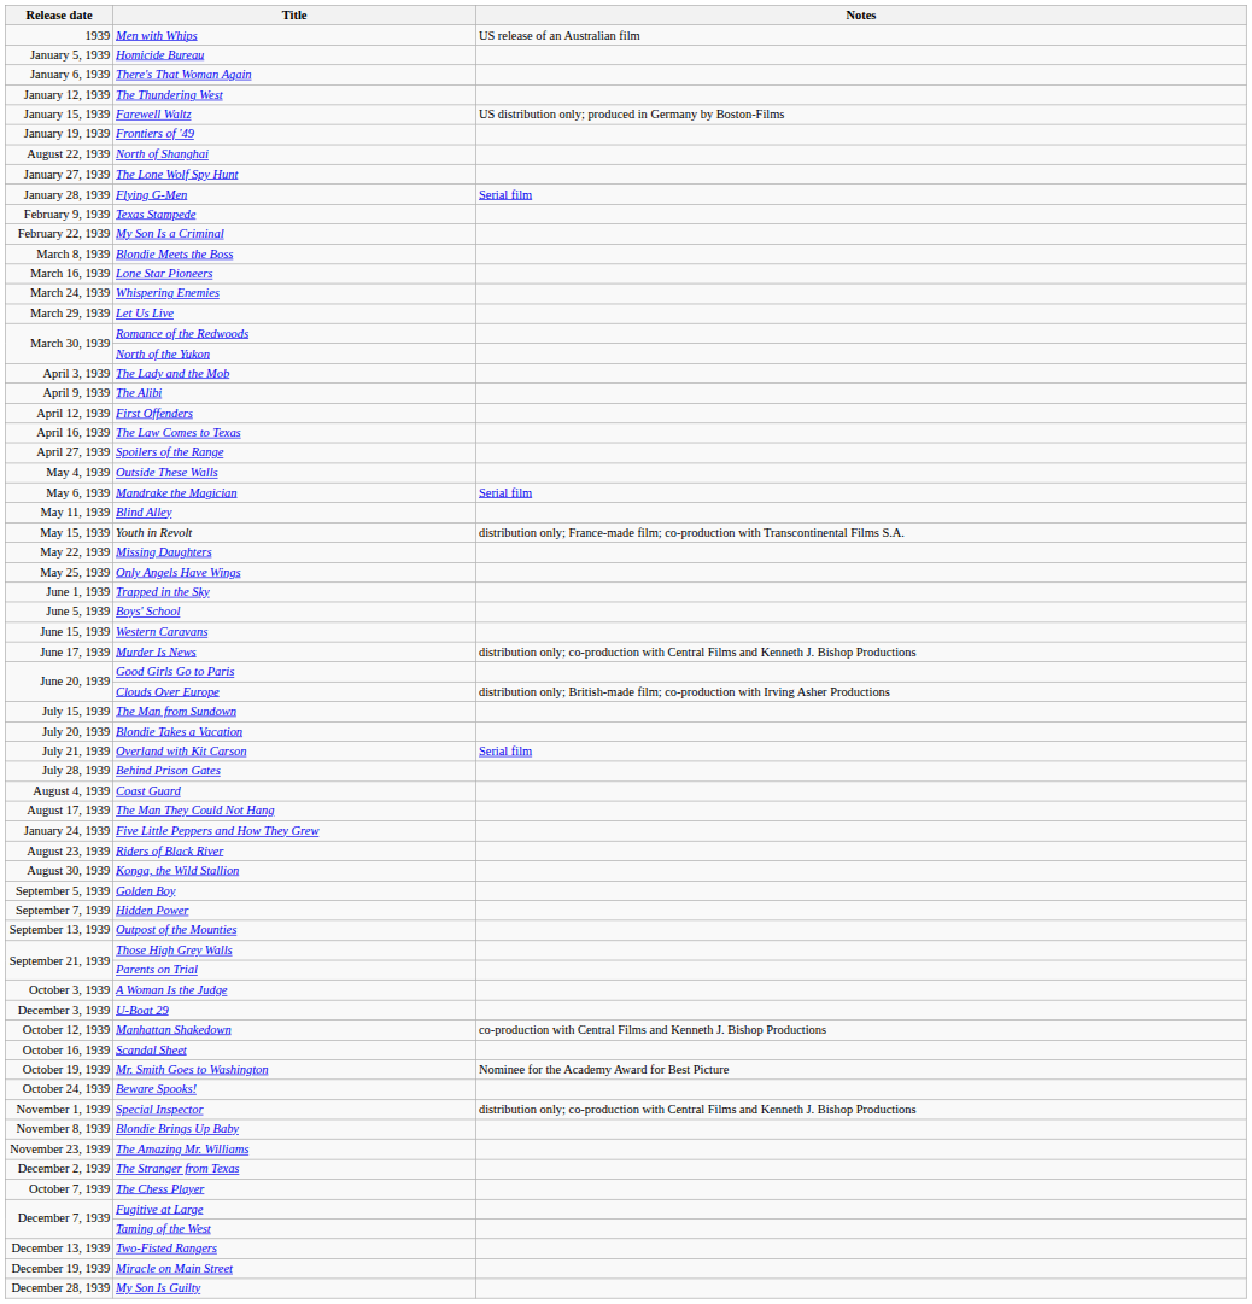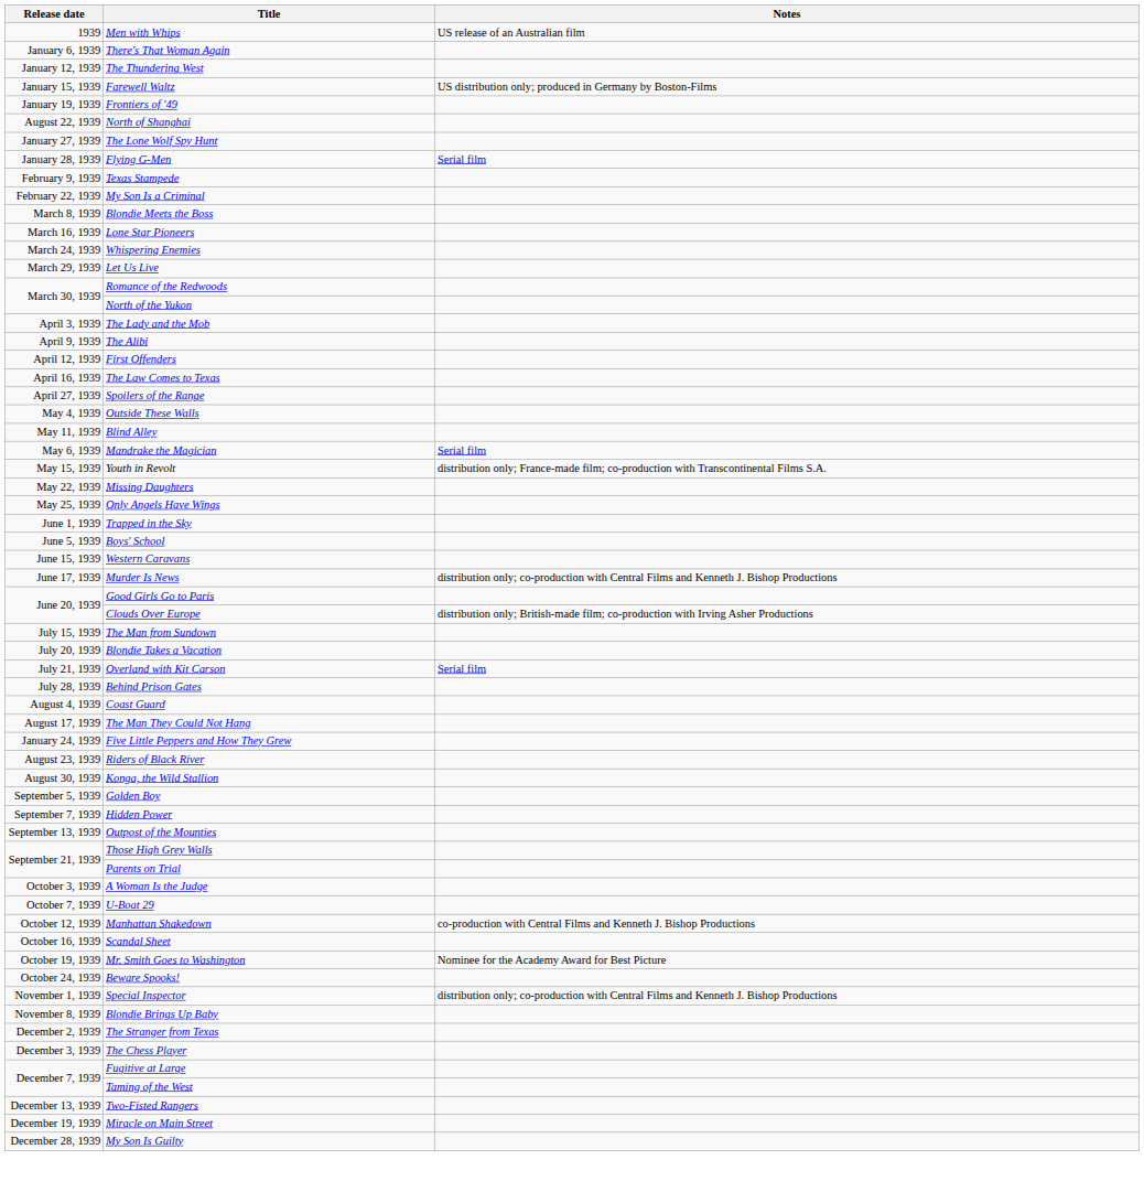- row: January 5, 1939 | Homicide Bureau
rows swapped: Mandrake the Magician <-> Blind Alley
U-Boat 29 | Release date: December 3, 1939 -> October 7, 1939
- row: November 23, 1939 | The Amazing Mr. Williams
The Chess Player | Release date: October 7, 1939 -> December 3, 1939
